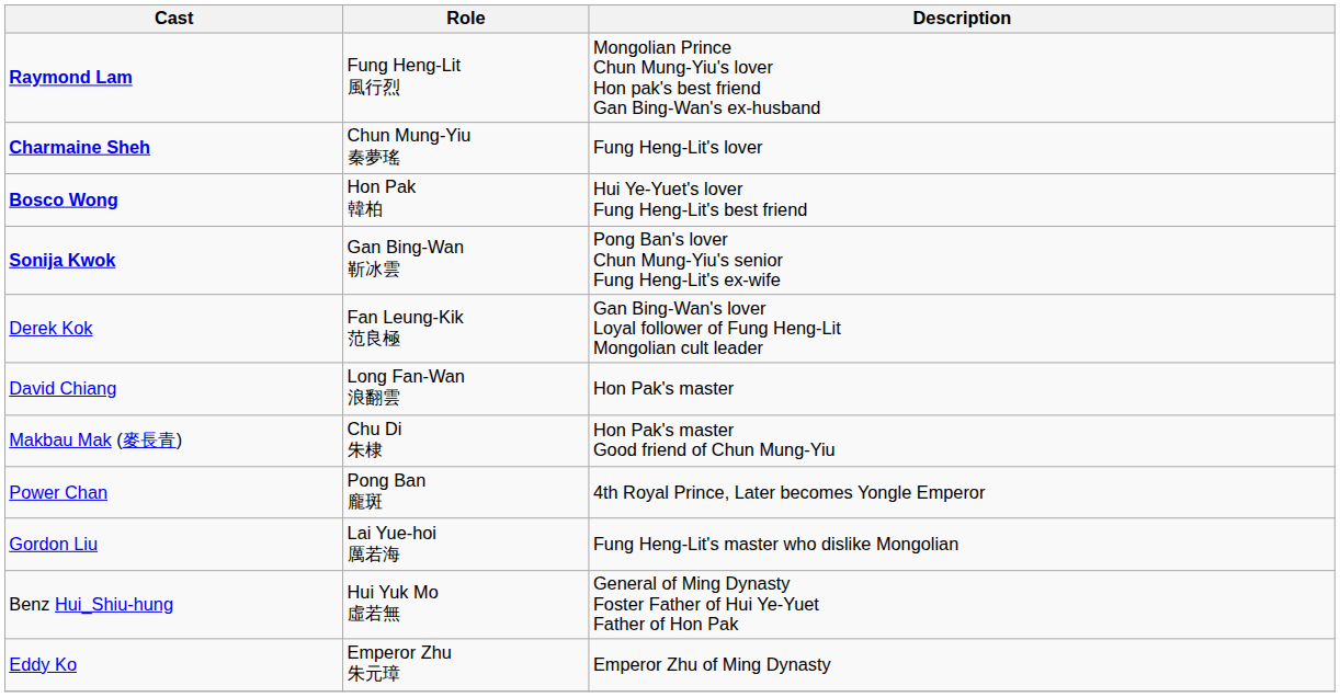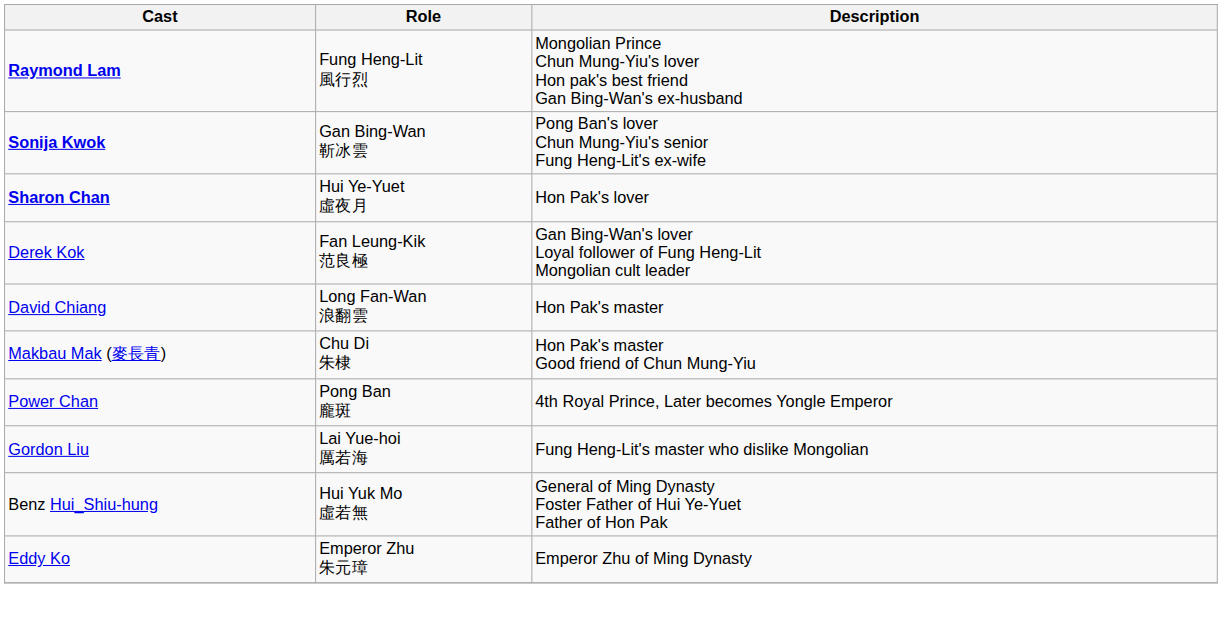- row: Charmaine Sheh | Chun Mung-Yiu 秦夢瑤 | Fung Heng-Lit's lover
- row: Bosco Wong | Hon Pak 韓柏 | Hui Ye-Yuet's lover Fung Heng-Lit's best friend
+ row: Sharon Chan | Hui Ye-Yuet 虛夜月 | Hon Pak's lover
